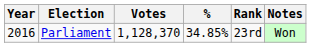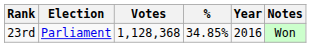columns swapped: Year <-> Rank
Parliament | Votes: 1,128,370 -> 1,128,368
